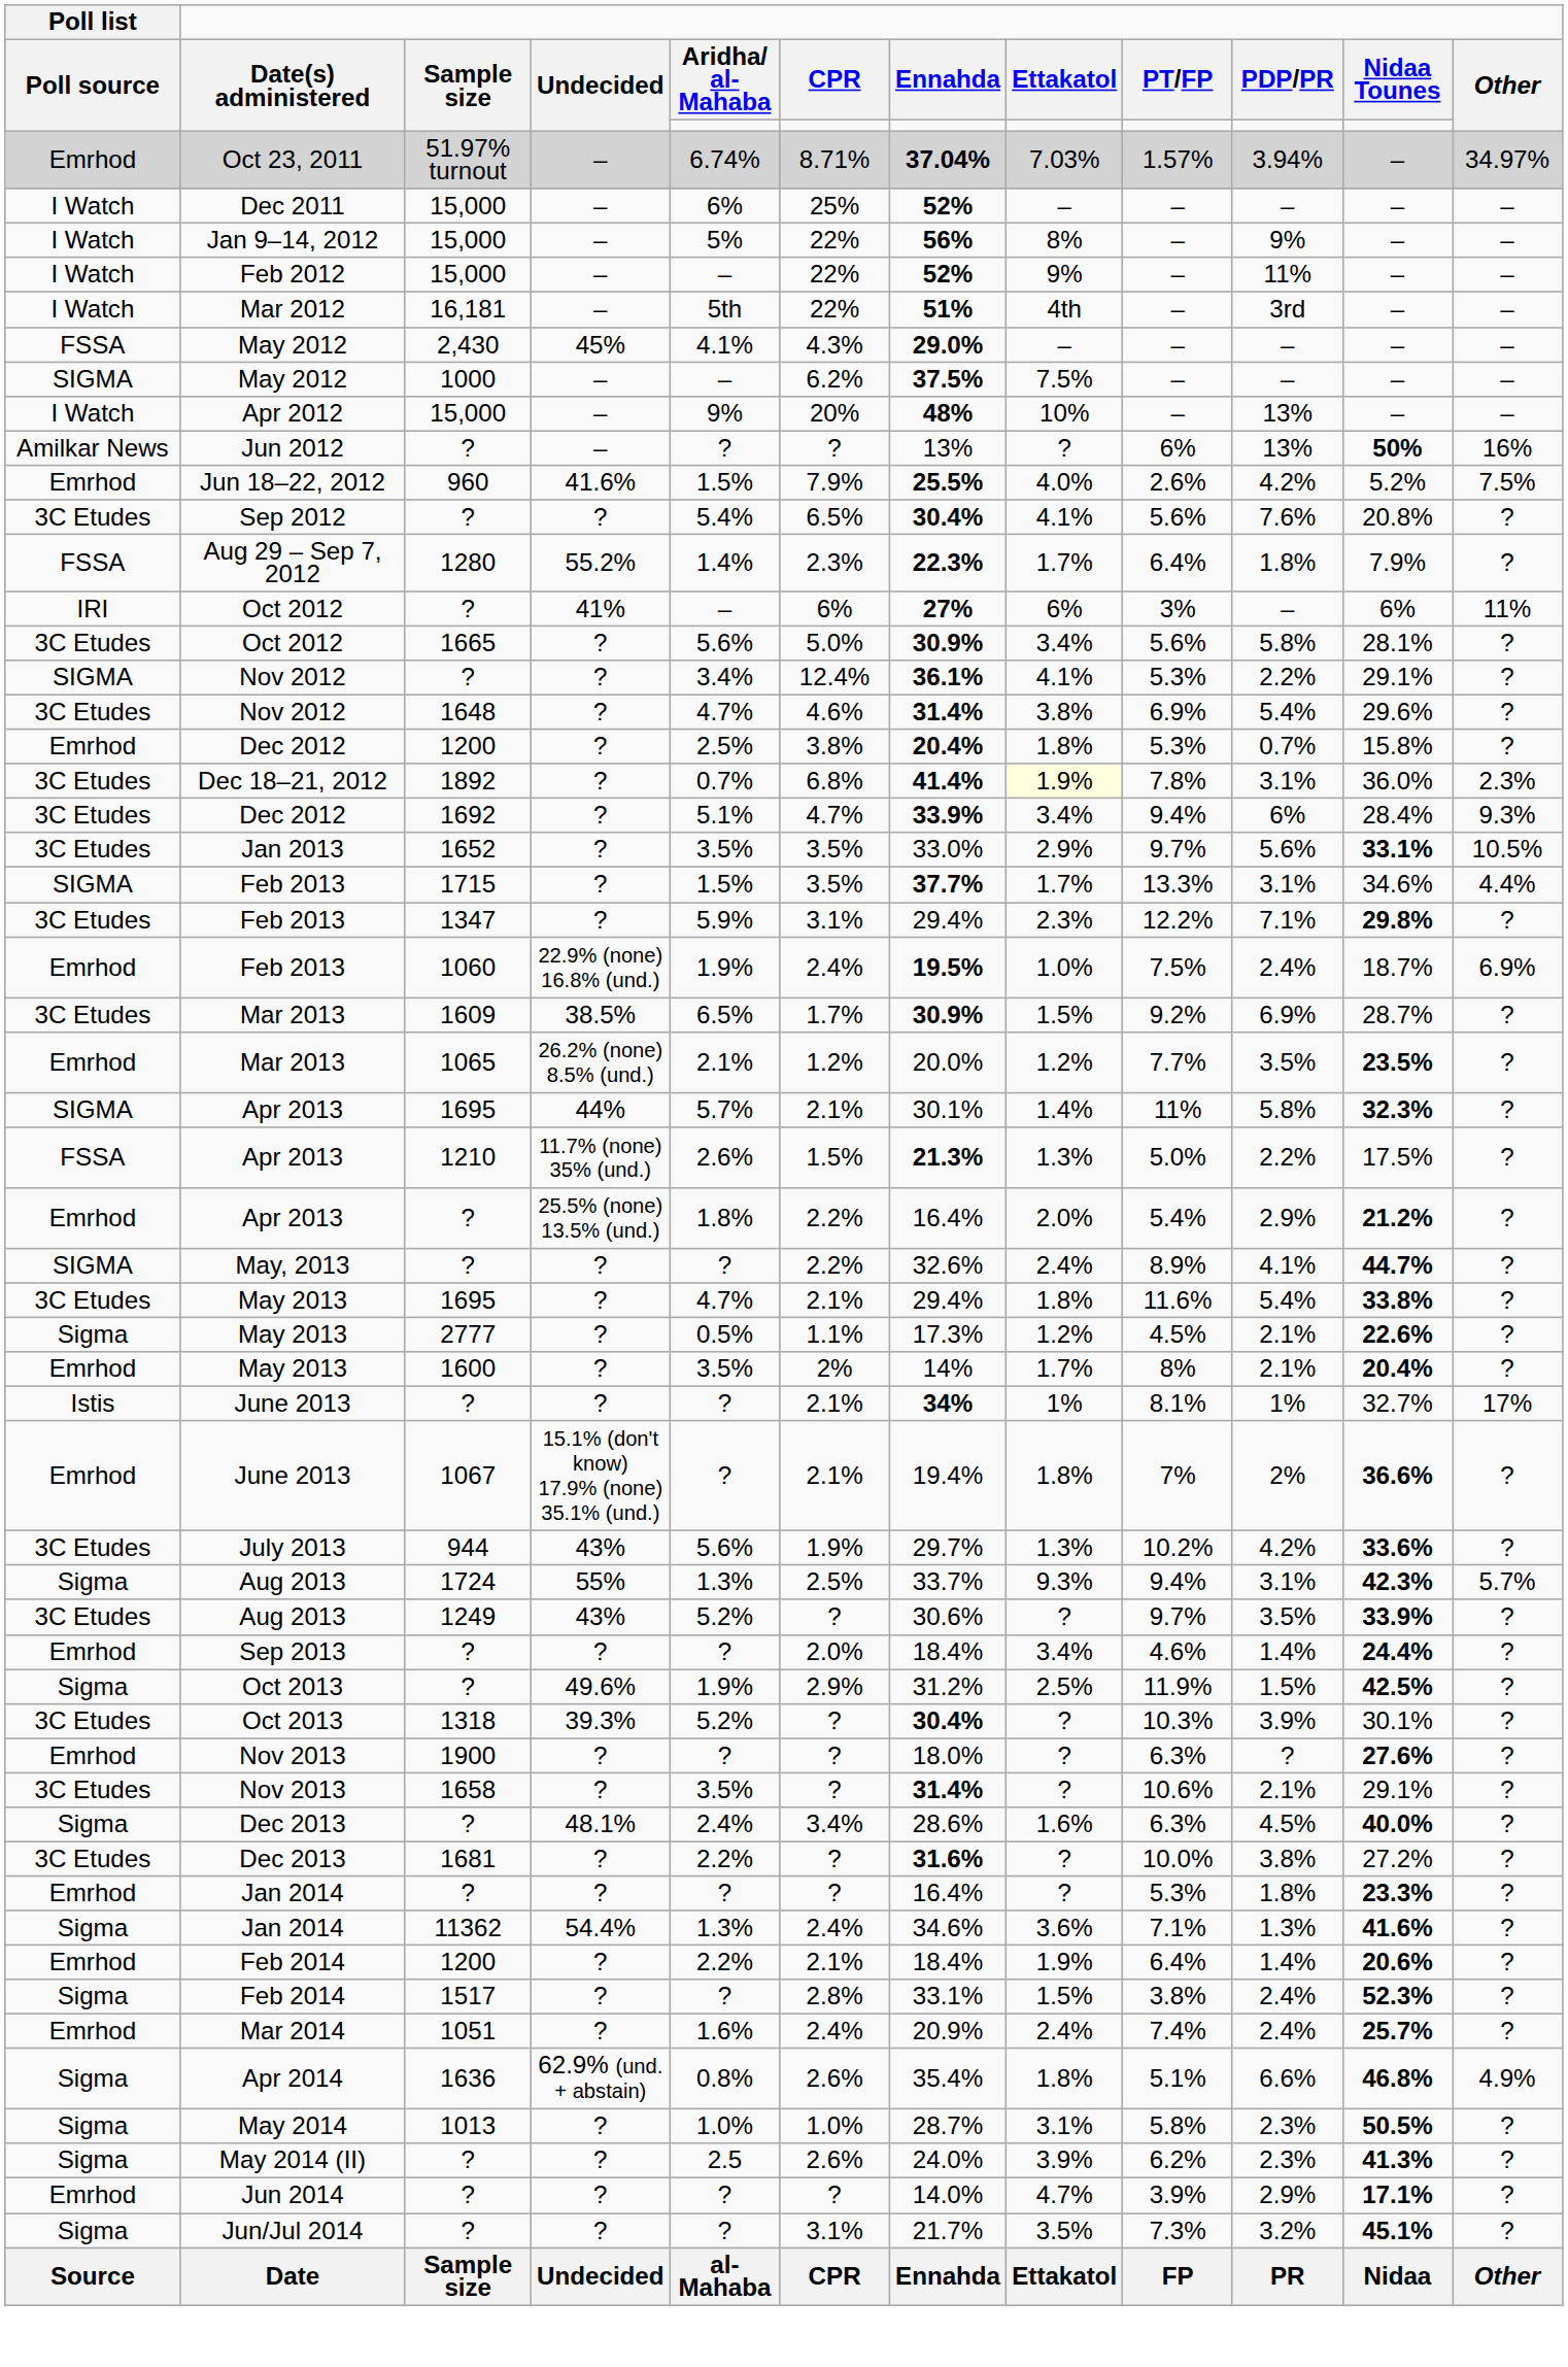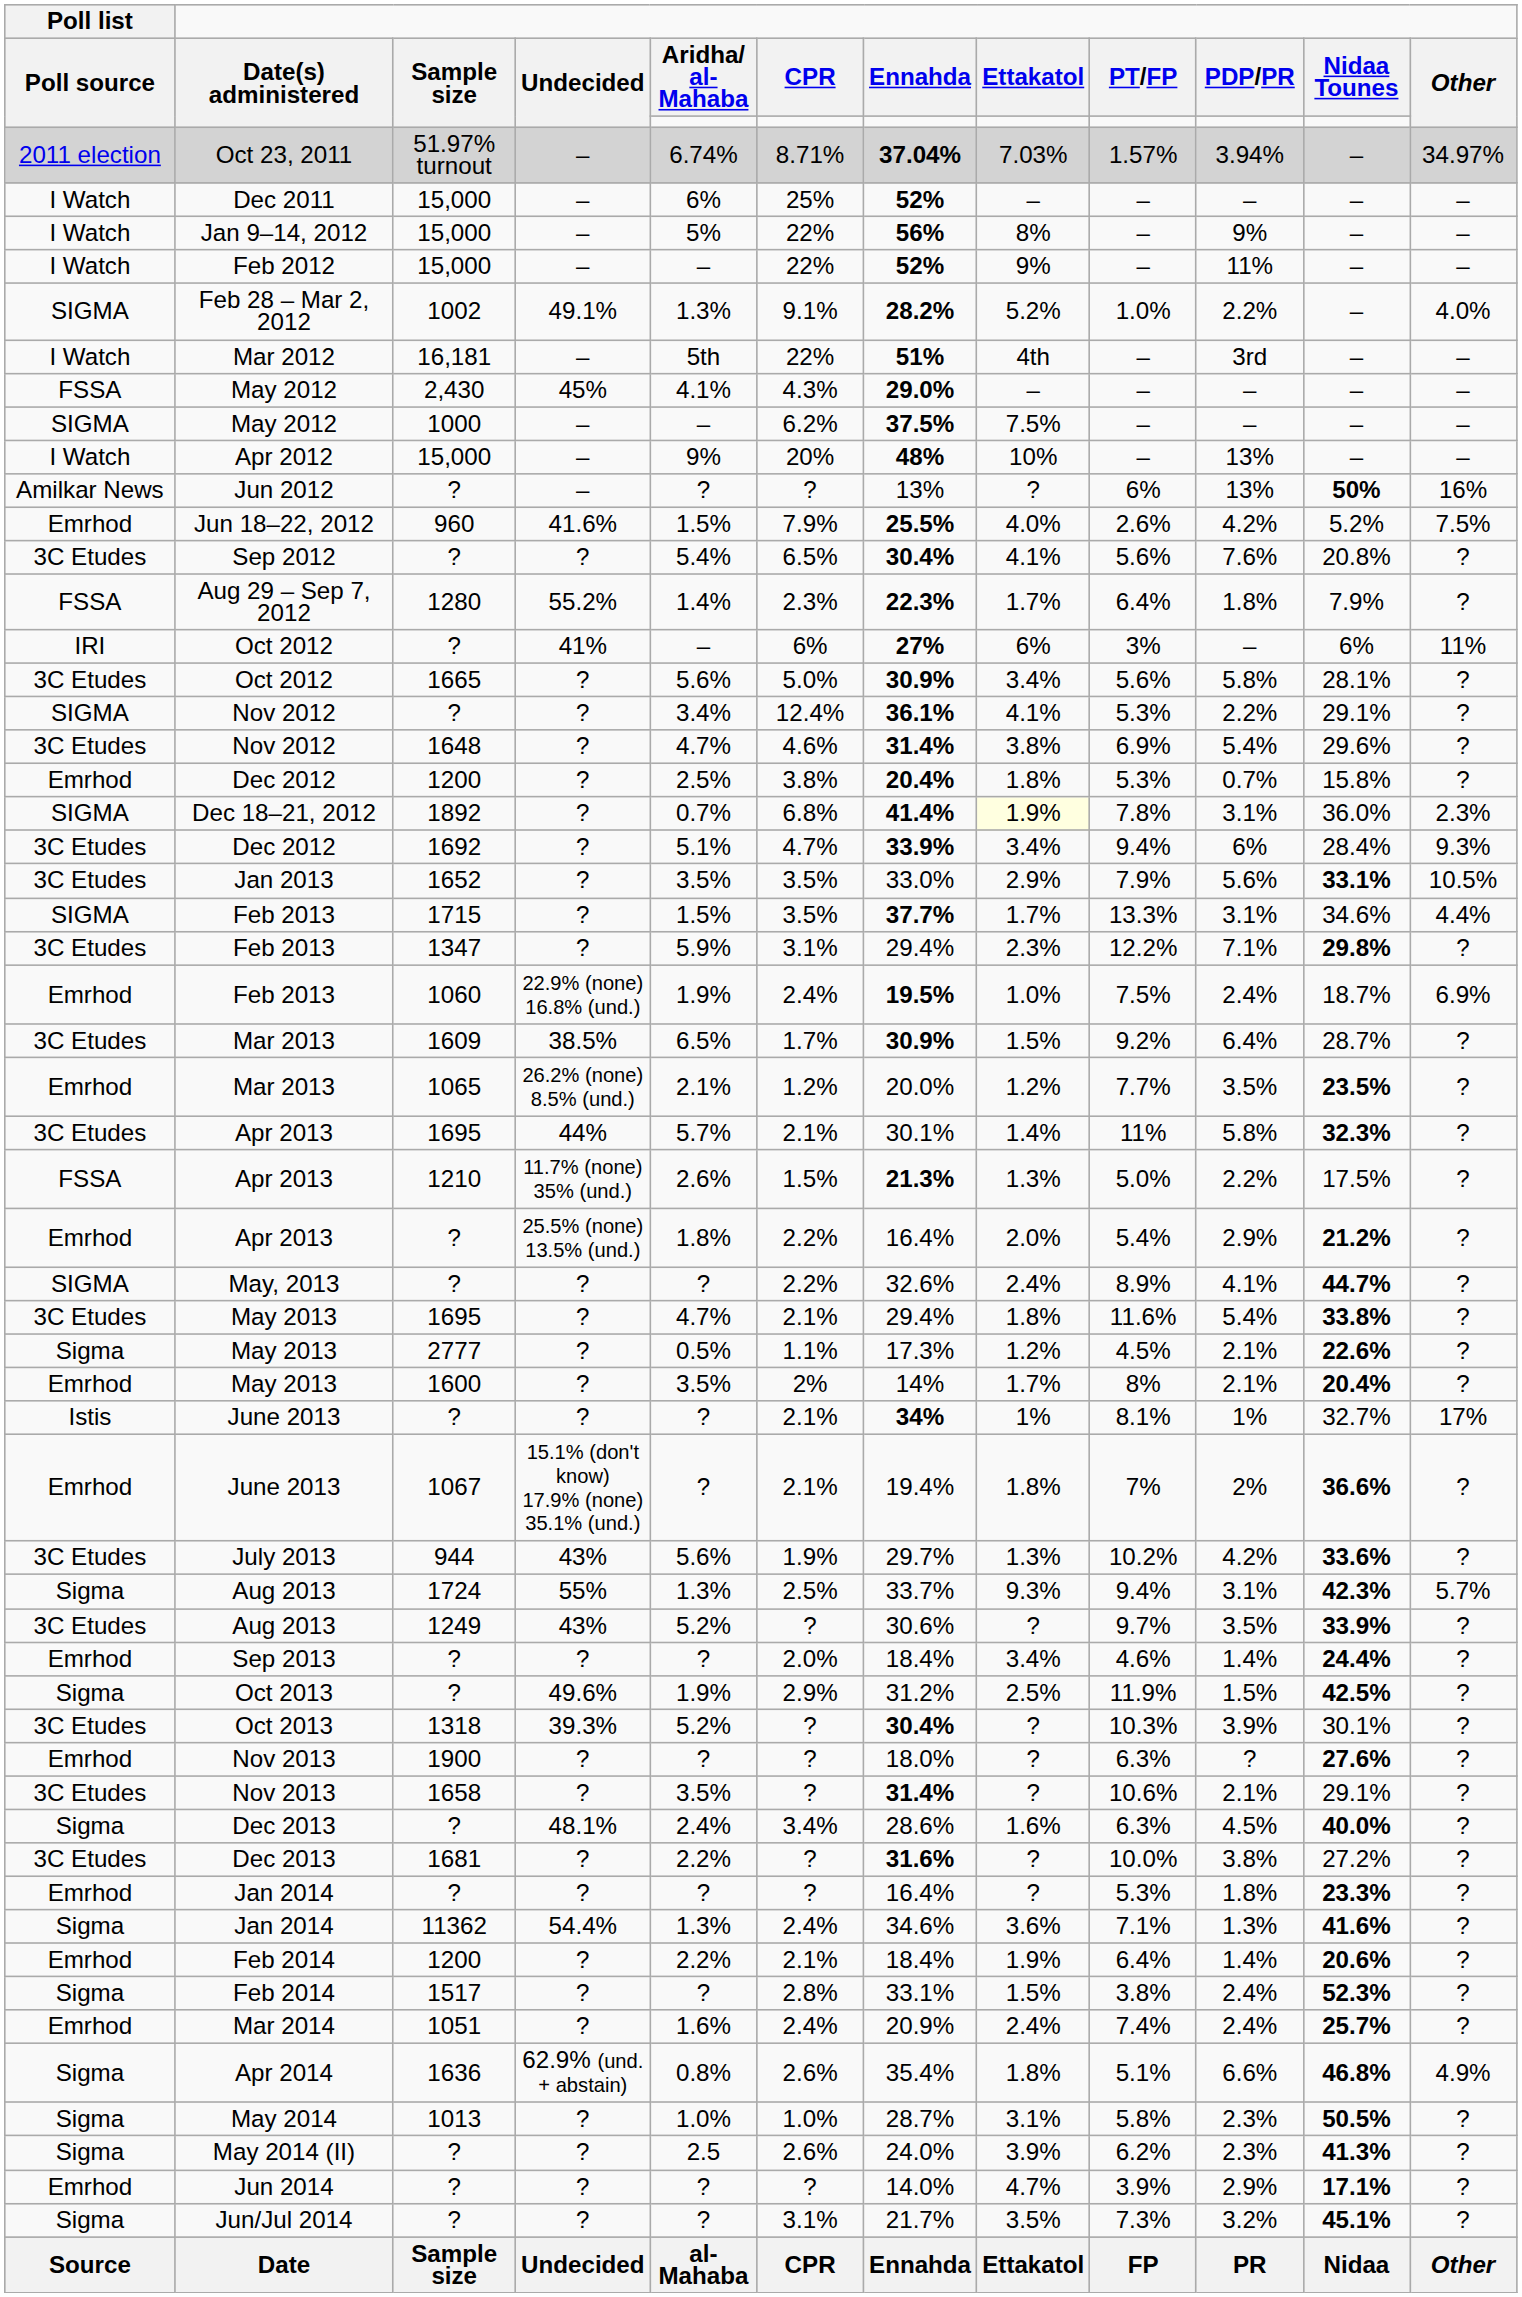Oct 23, 2011 | Poll list / Poll source: Emrhod -> 2011 election
+ row: SIGMA | Feb 28 – Mar 2, 2012 | 1002 | 49.1% | 1.3% | 9.1% | 28.2% | 5.2% | 1.0% | 2.2% | – | 4.0%
Dec 18–21, 2012 | Poll list / Poll source: 3C Etudes -> SIGMA
Jan 2013 | PT/FP: 9.7% -> 7.9%
Mar 2013 / 1609 | PDP/PR: 6.9% -> 6.4%
Apr 2013 / 1695 | Poll list / Poll source: SIGMA -> 3C Etudes
